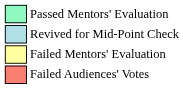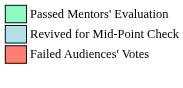- row: Failed Mentors' Evaluation
